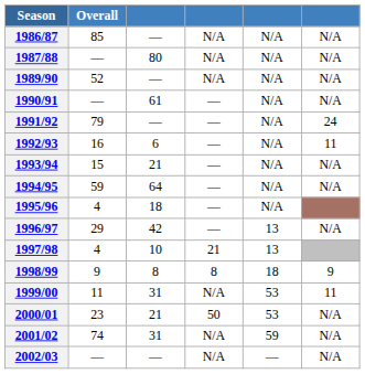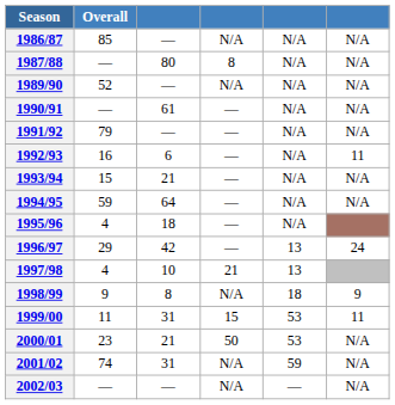1987/88 | column 4: N/A -> 8
1991/92 | column 6: 24 -> N/A
1996/97 | column 6: N/A -> 24
1998/99 | column 4: 8 -> N/A
1999/00 | column 4: N/A -> 15
